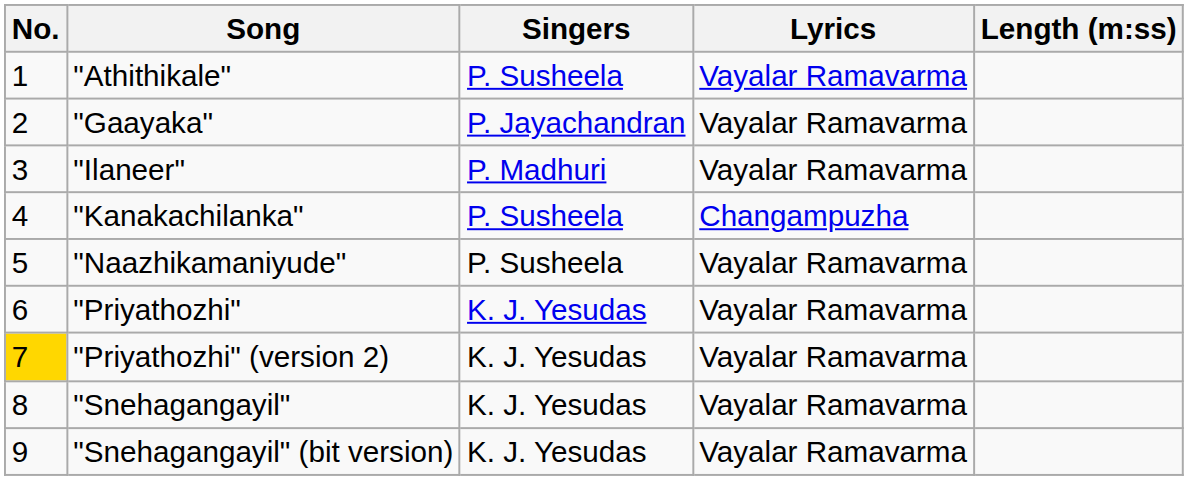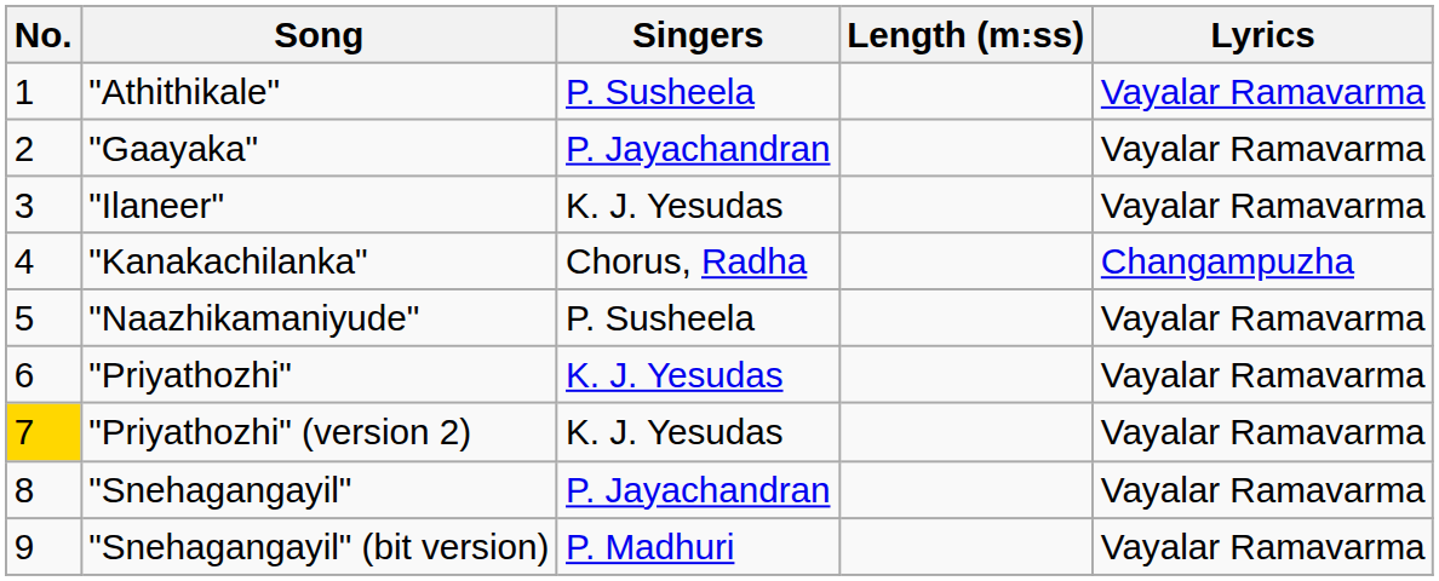columns swapped: Lyrics <-> Length (m:ss)
"Ilaneer" | Singers: P. Madhuri -> K. J. Yesudas
"Kanakachilanka" | Singers: P. Susheela -> Chorus, Radha
"Snehagangayil" | Singers: K. J. Yesudas -> P. Jayachandran
"Snehagangayil" (bit version) | Singers: K. J. Yesudas -> P. Madhuri
